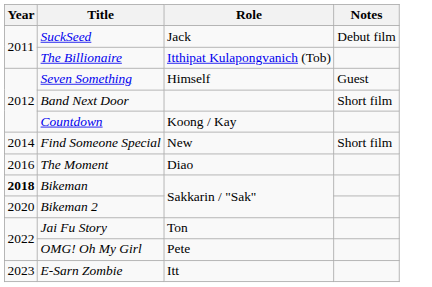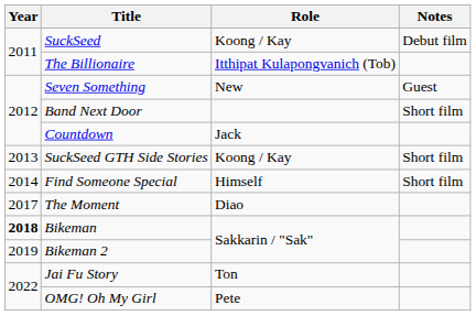SuckSeed | Role: Jack -> Koong / Kay
Seven Something | Role: Himself -> New
Countdown | Role: Koong / Kay -> Jack
+ row: 2013 | SuckSeed GTH Side Stories | Koong / Kay | Short film
Find Someone Special | Role: New -> Himself
The Moment | Year: 2016 -> 2017
Bikeman 2 | Year: 2020 -> 2019
- row: 2023 | E-Sarn Zombie | Itt
